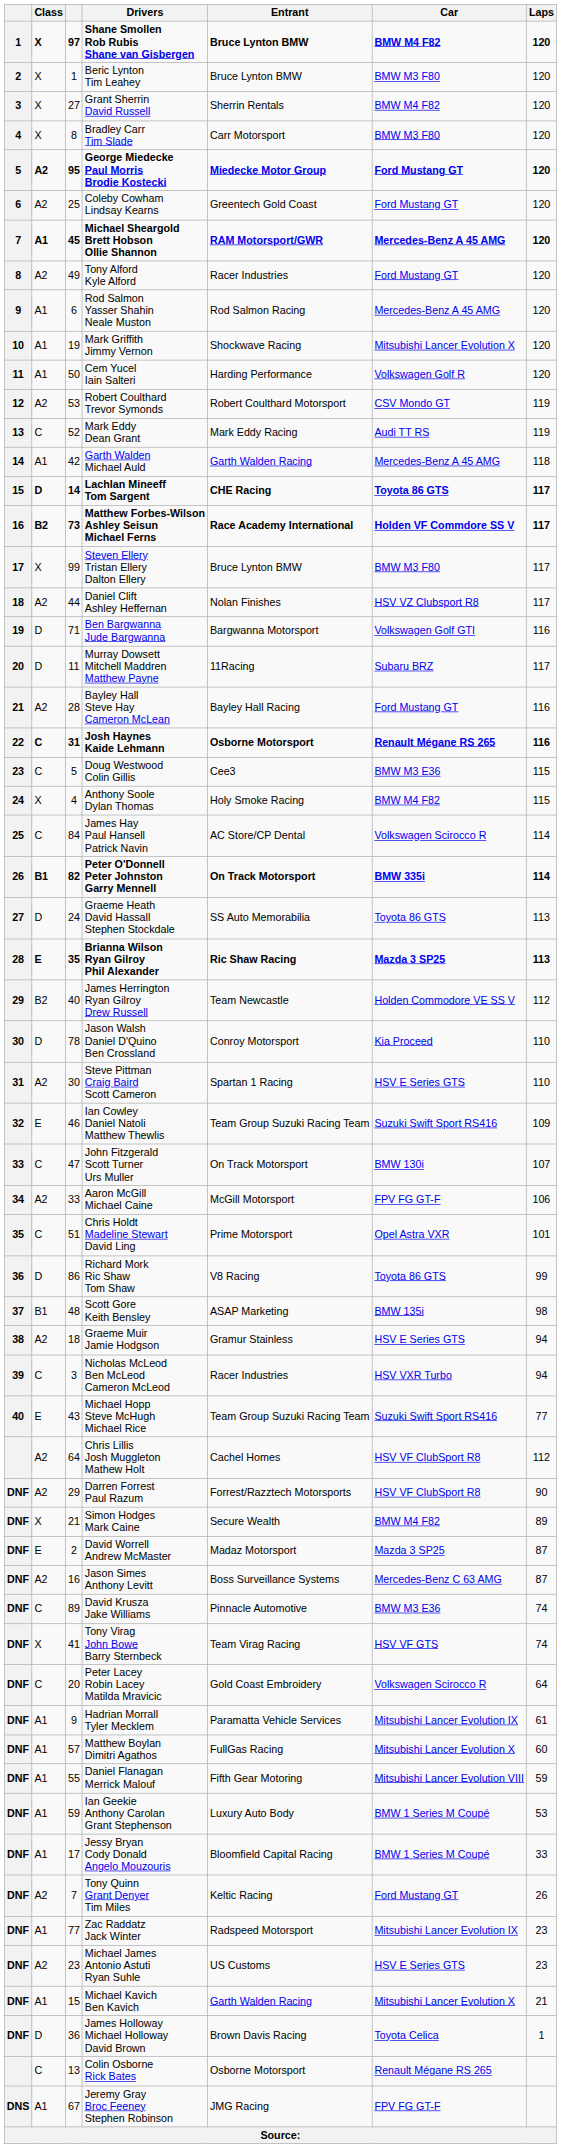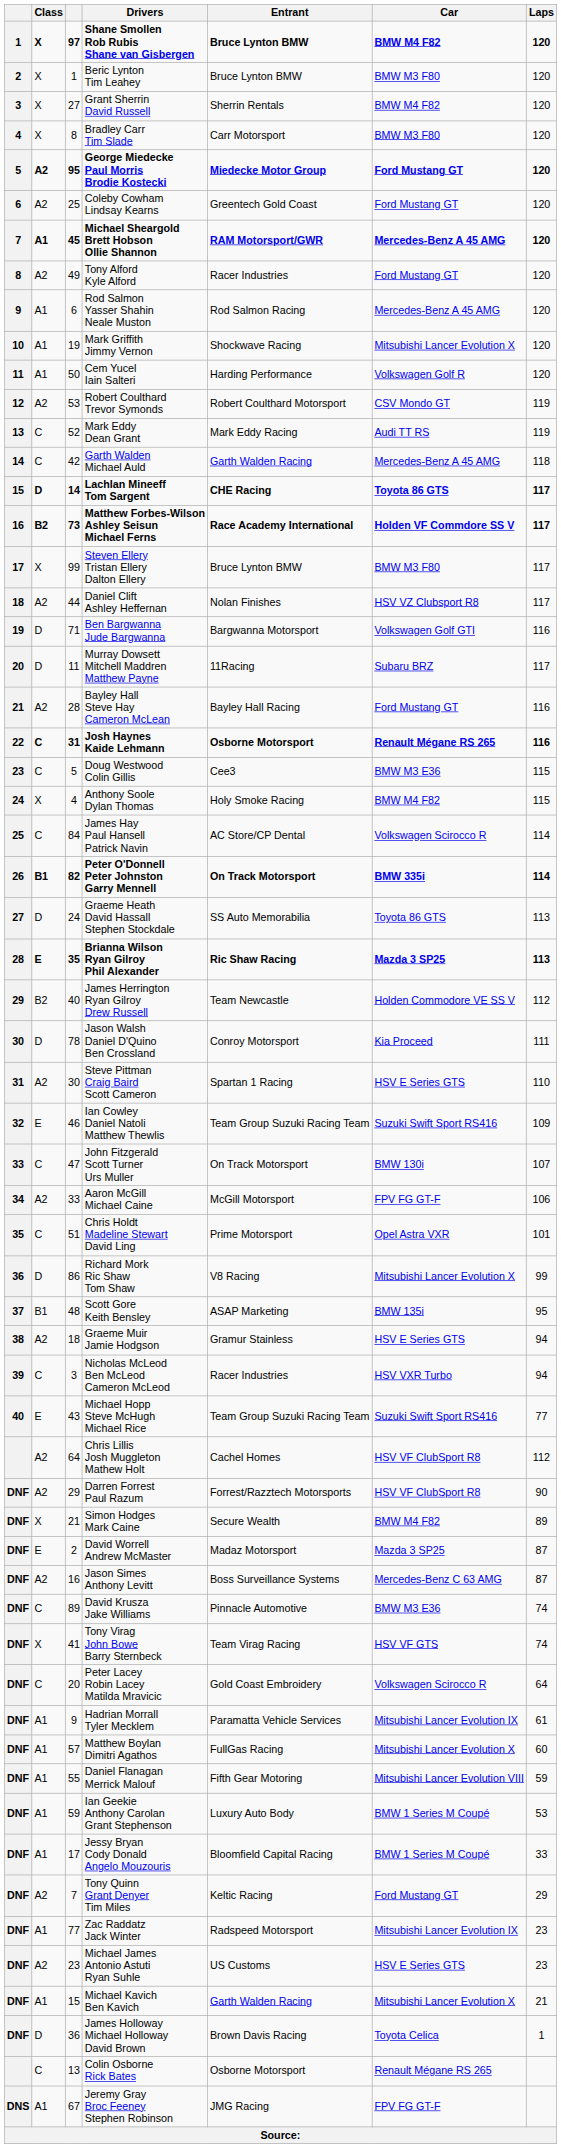Garth Walden Michael Auld | Class: A1 -> C
Jason Walsh Daniel D'Quino Ben Crossland | Laps: 110 -> 111
Richard Mork Ric Shaw Tom Shaw | Car: Toyota 86 GTS -> Mitsubishi Lancer Evolution X
Scott Gore Keith Bensley | Laps: 98 -> 95
Tony Quinn Grant Denyer Tim Miles | Laps: 26 -> 29
